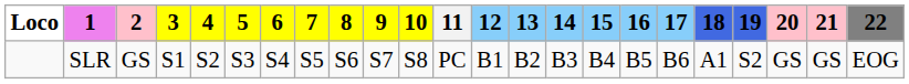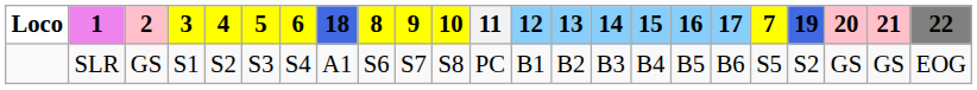columns swapped: 7 <-> 18
